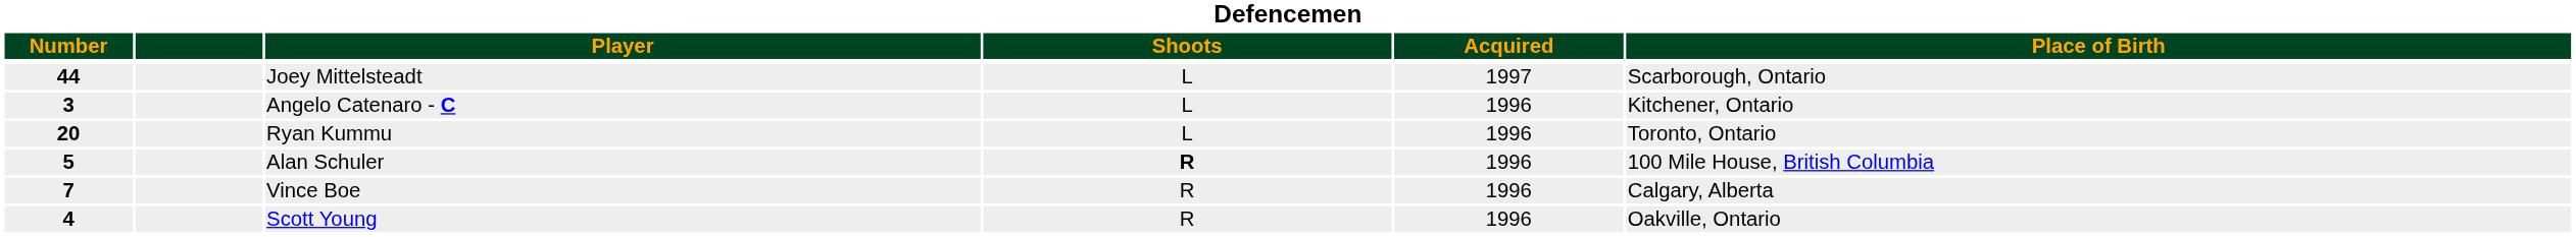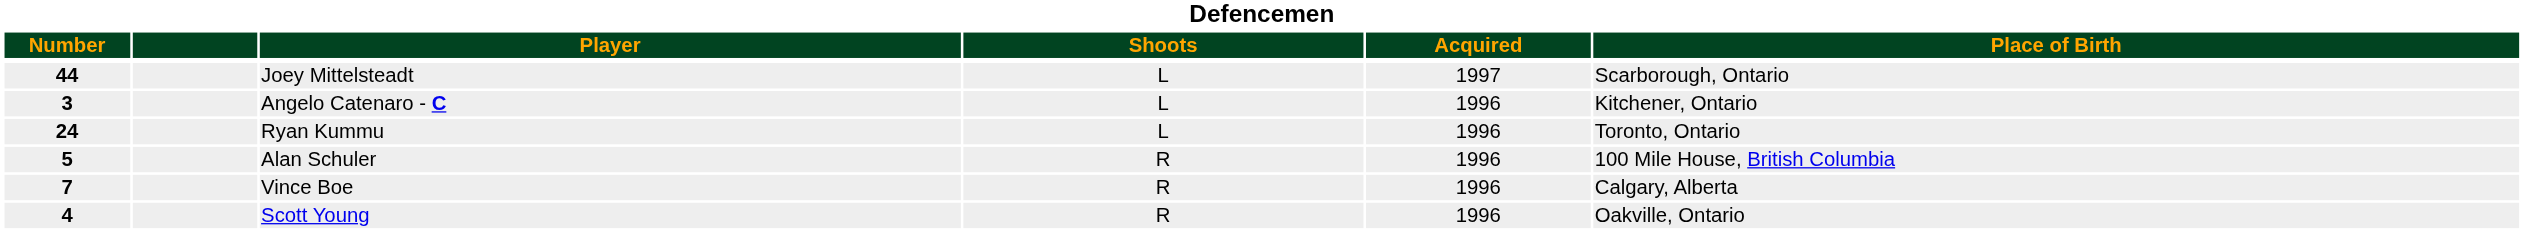Ryan Kummu | Number: 20 -> 24
Alan Schuler | Shoots: bold -> normal
